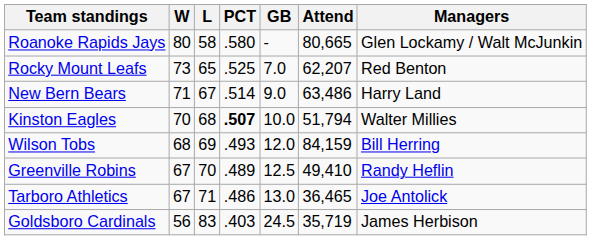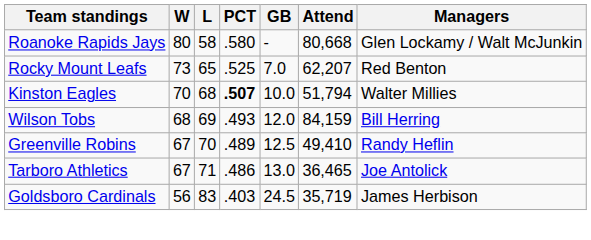Roanoke Rapids Jays | Attend: 80,665 -> 80,668
- row: New Bern Bears | 71 | 67 | .514 | 9.0 | 63,486 | Harry Land
